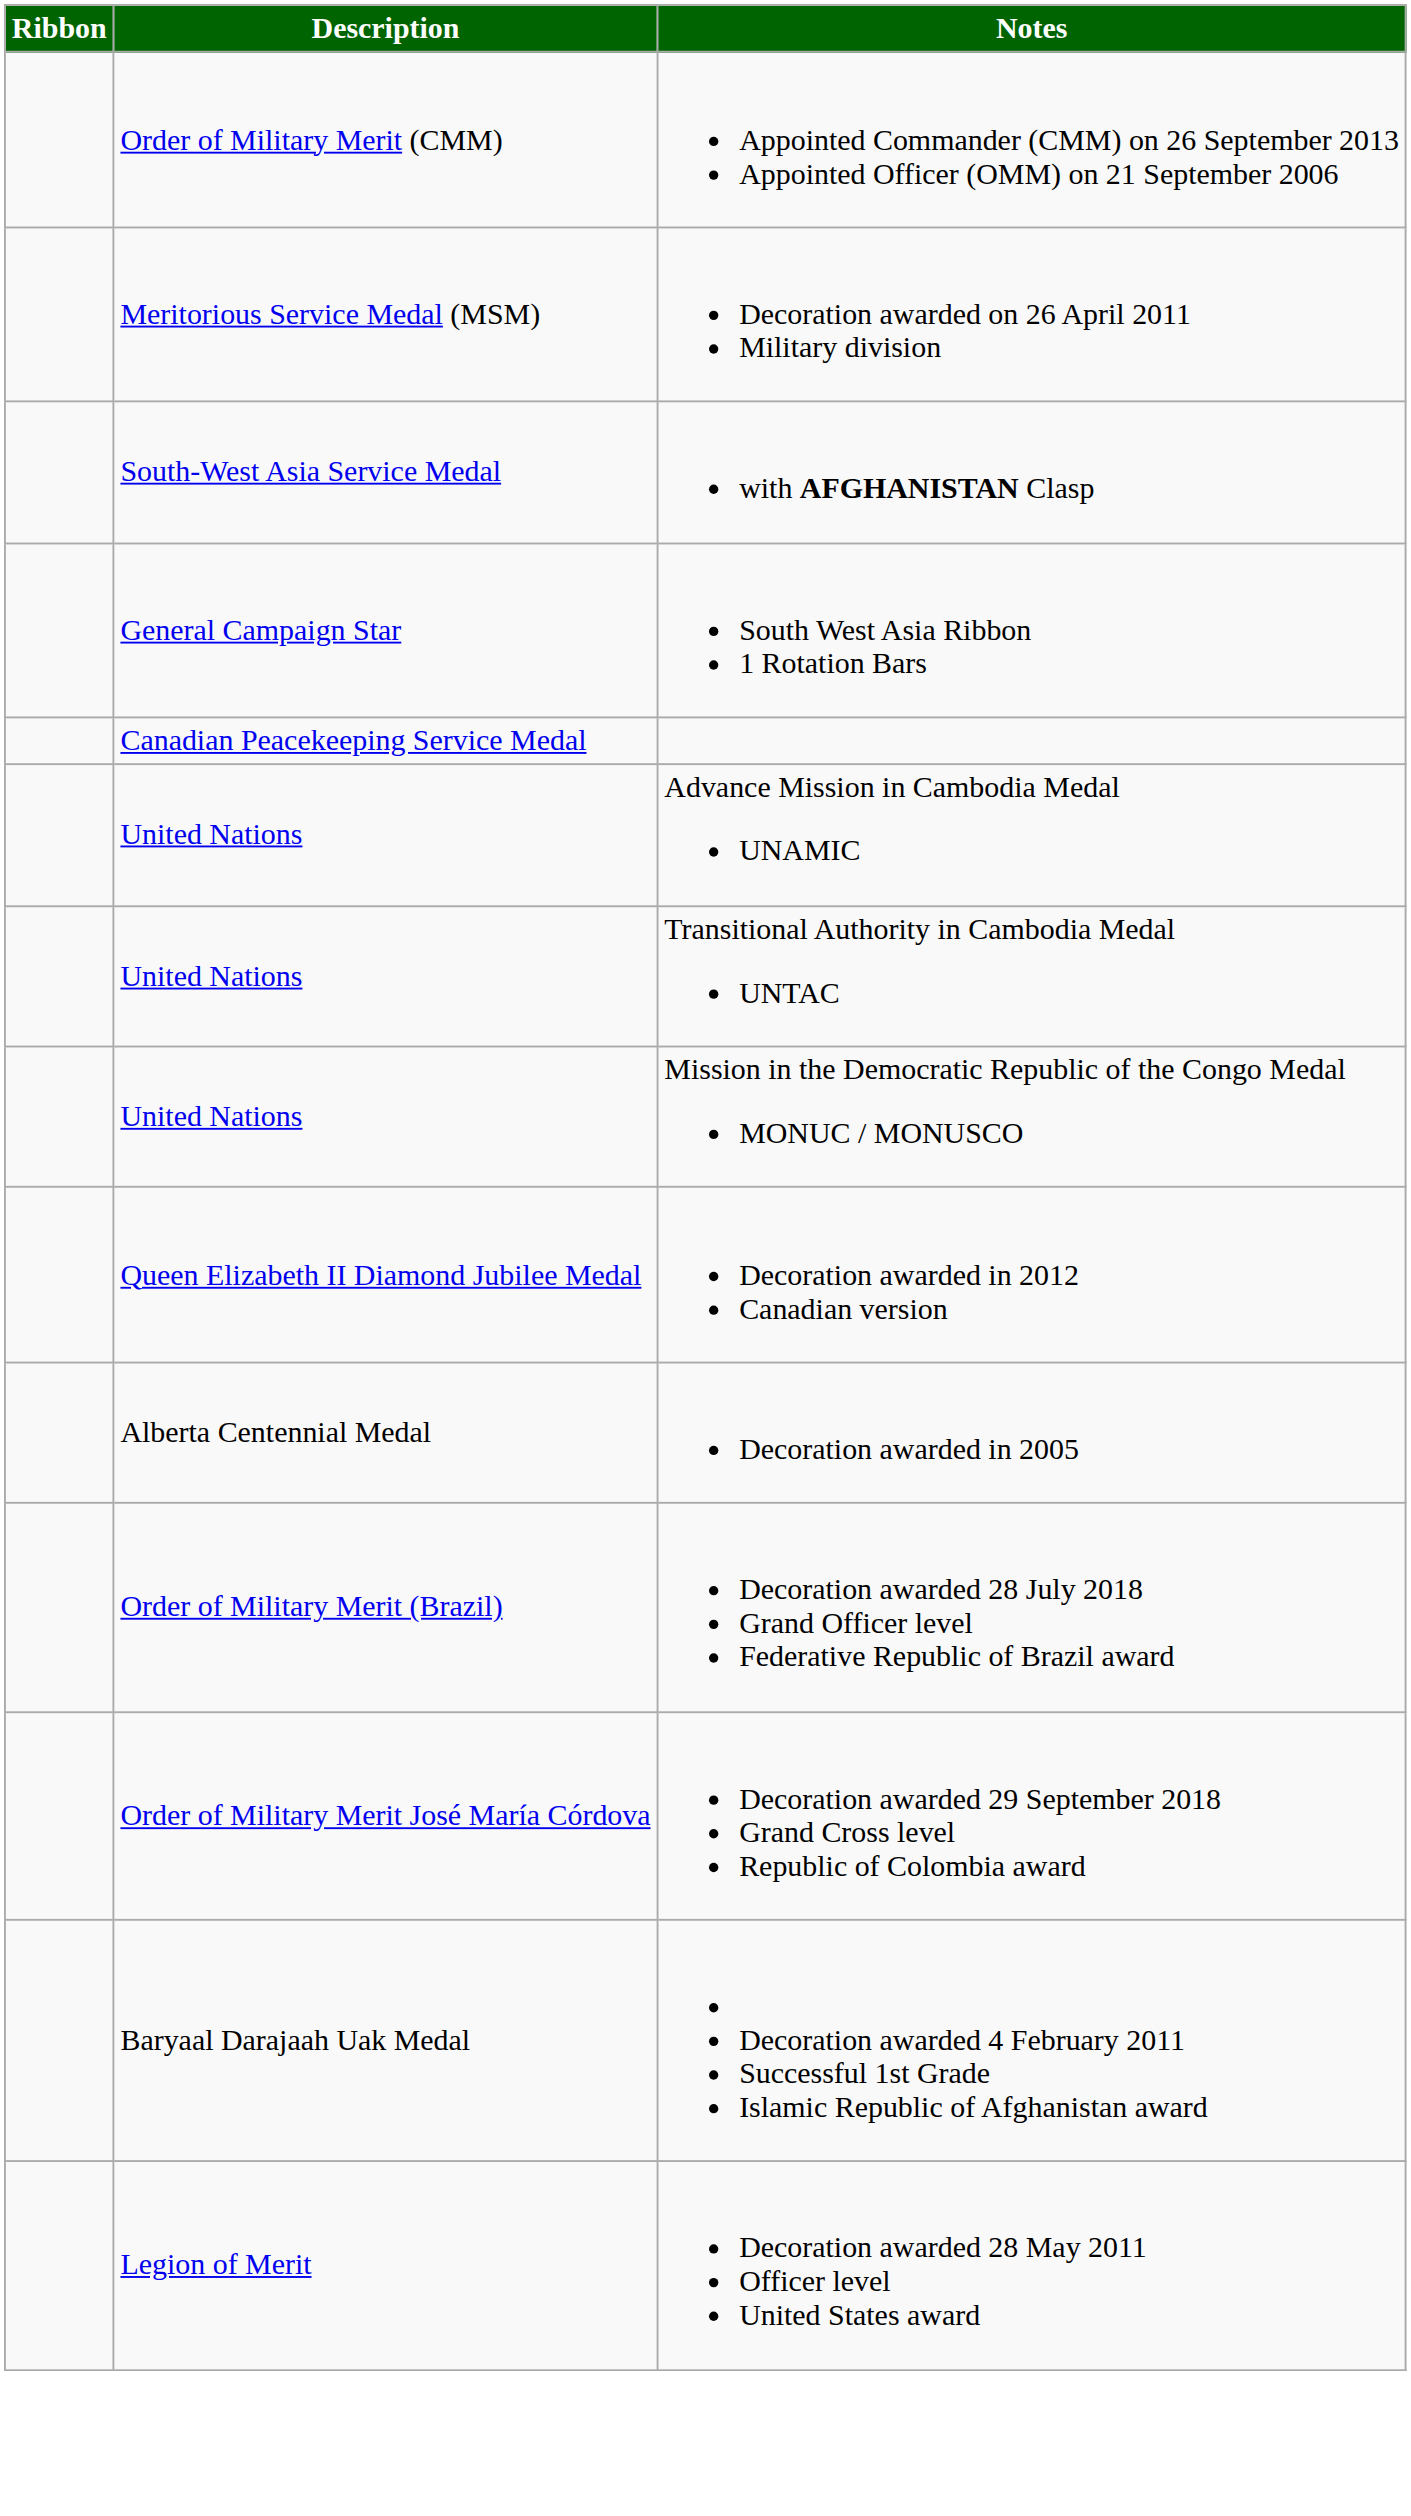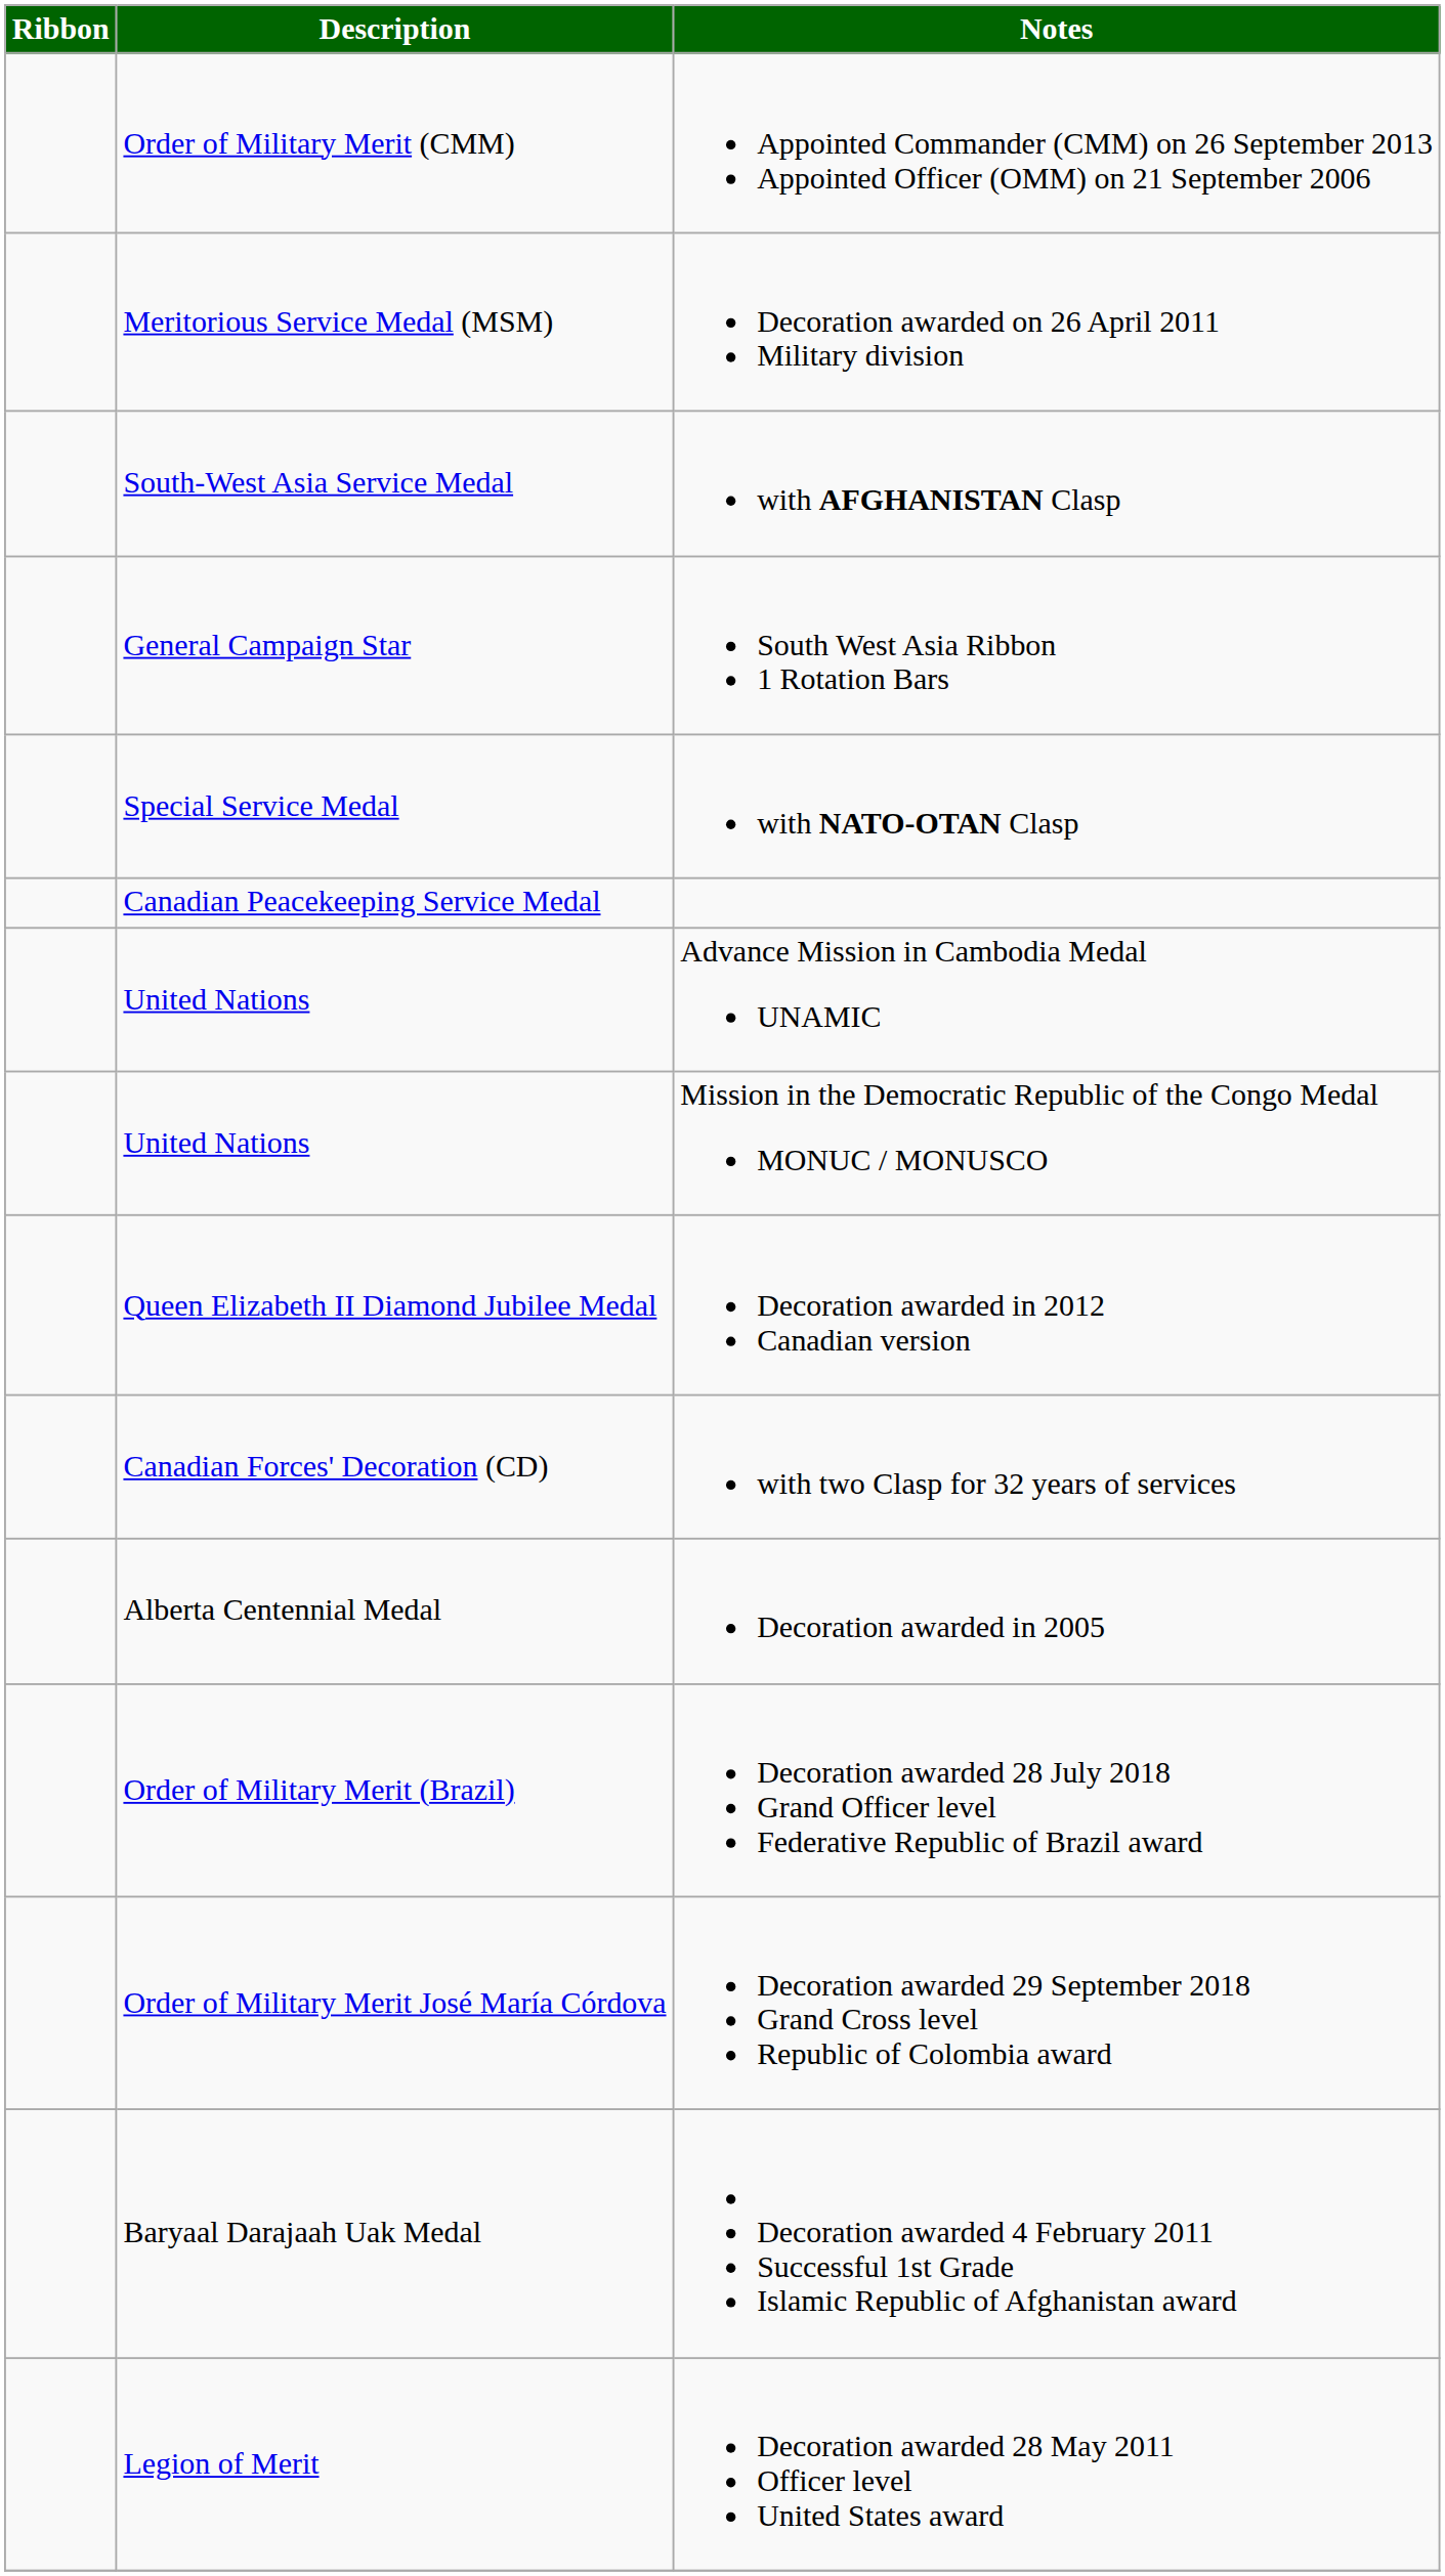+ row: Special Service Medal | with NATO-OTAN Clasp
- row: United Nations | Transitional Authority in Cambodia Medal UNTAC
+ row: Canadian Forces' Decoration (CD) | with two Clasp for 32 years of services
